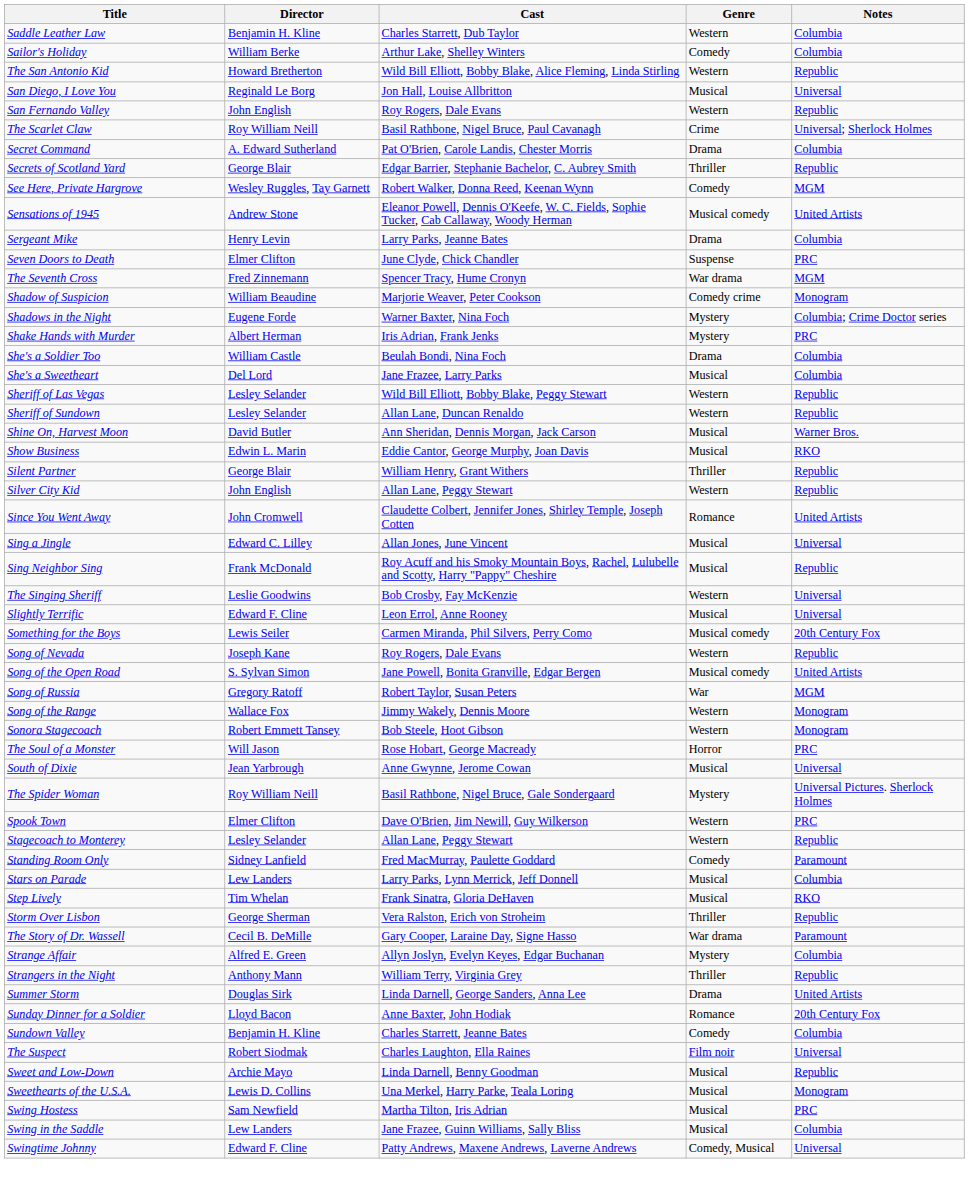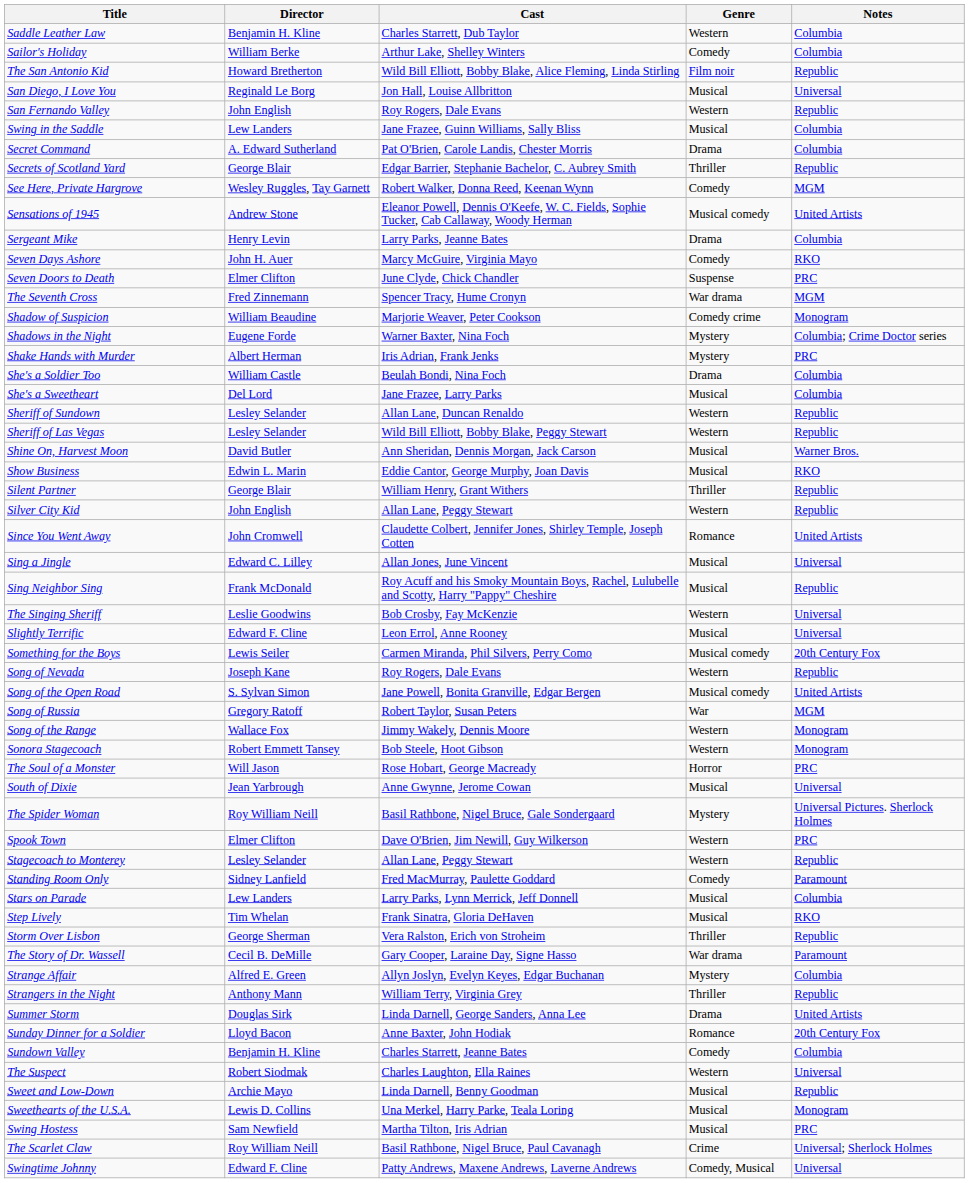The San Antonio Kid | Genre: Western -> Film noir
rows swapped: The Scarlet Claw <-> Swing in the Saddle
+ row: Seven Days Ashore | John H. Auer | Marcy McGuire, Virginia Mayo | Comedy | RKO
rows swapped: Sheriff of Las Vegas <-> Sheriff of Sundown
The Suspect | Genre: Film noir -> Western
